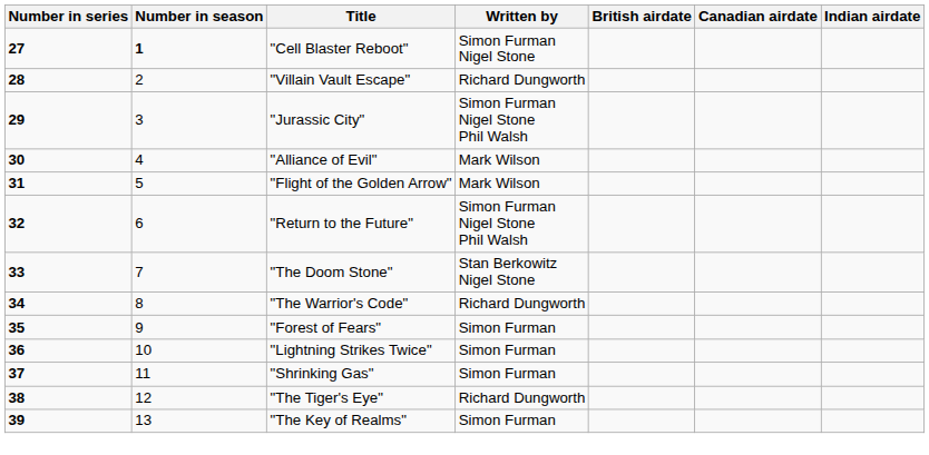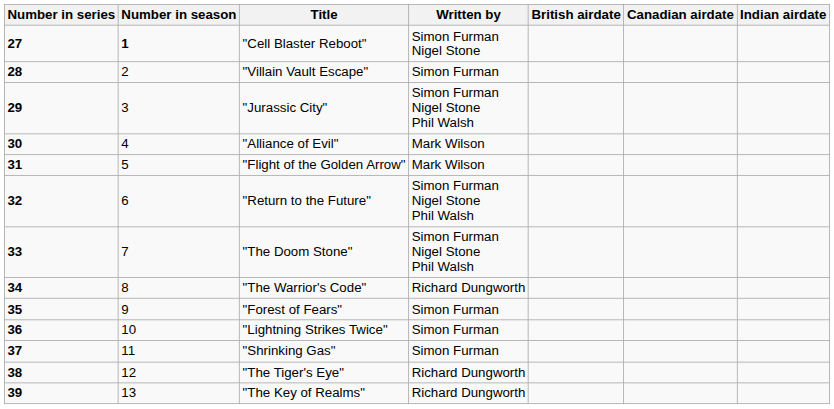"Villain Vault Escape" | Written by: Richard Dungworth -> Simon Furman
"The Doom Stone" | Written by: Stan Berkowitz Nigel Stone -> Simon Furman Nigel Stone Phil Walsh
"The Key of Realms" | Written by: Simon Furman -> Richard Dungworth
